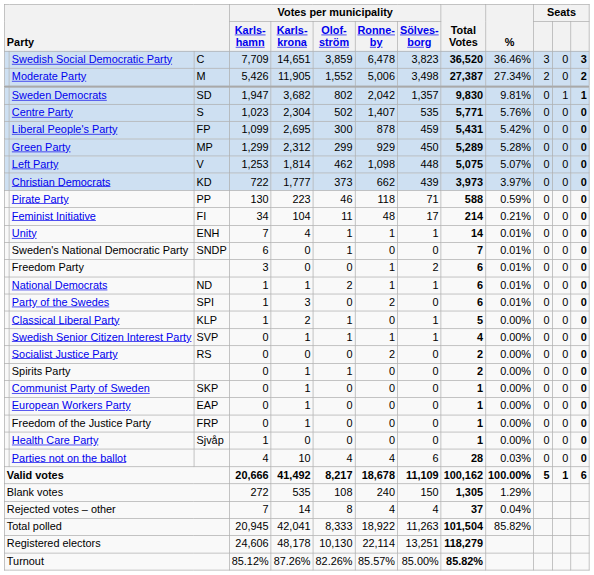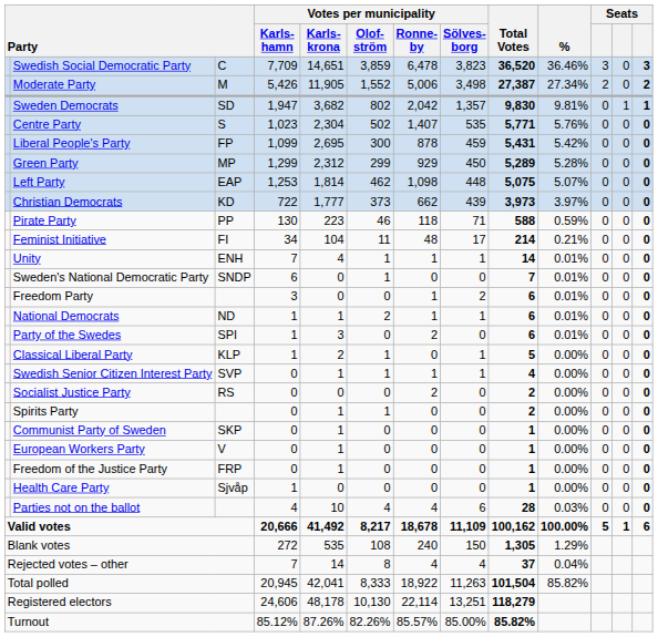Left Party | column 3: V -> EAP
European Workers Party | column 3: EAP -> V
